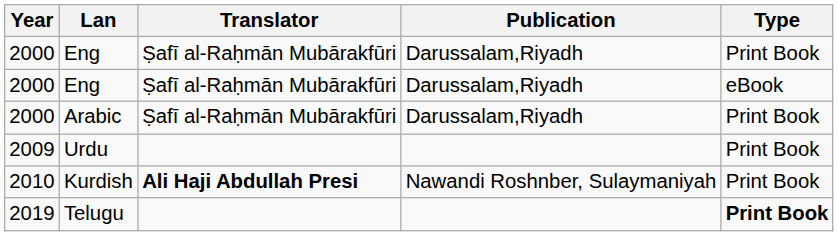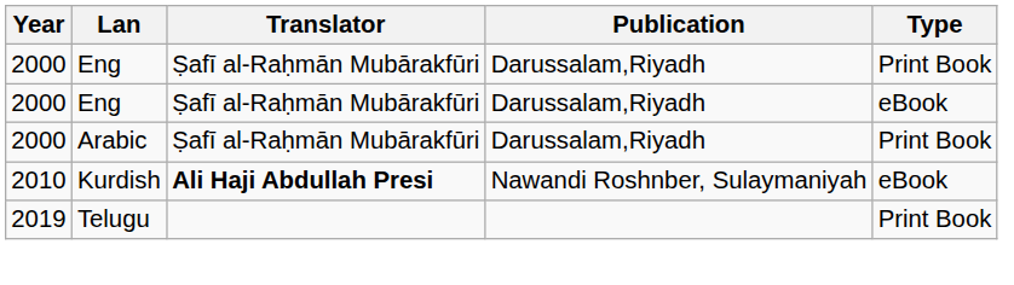- row: 2009 | Urdu | Print Book
Kurdish | Type: Print Book -> eBook
Telugu | Type: bold -> normal
